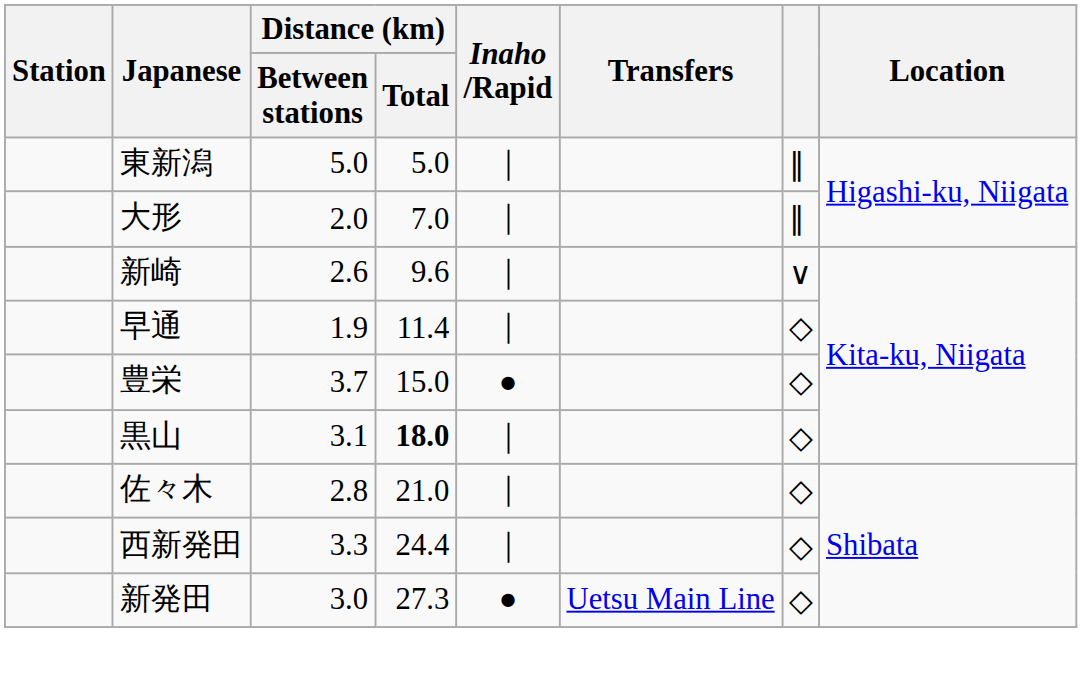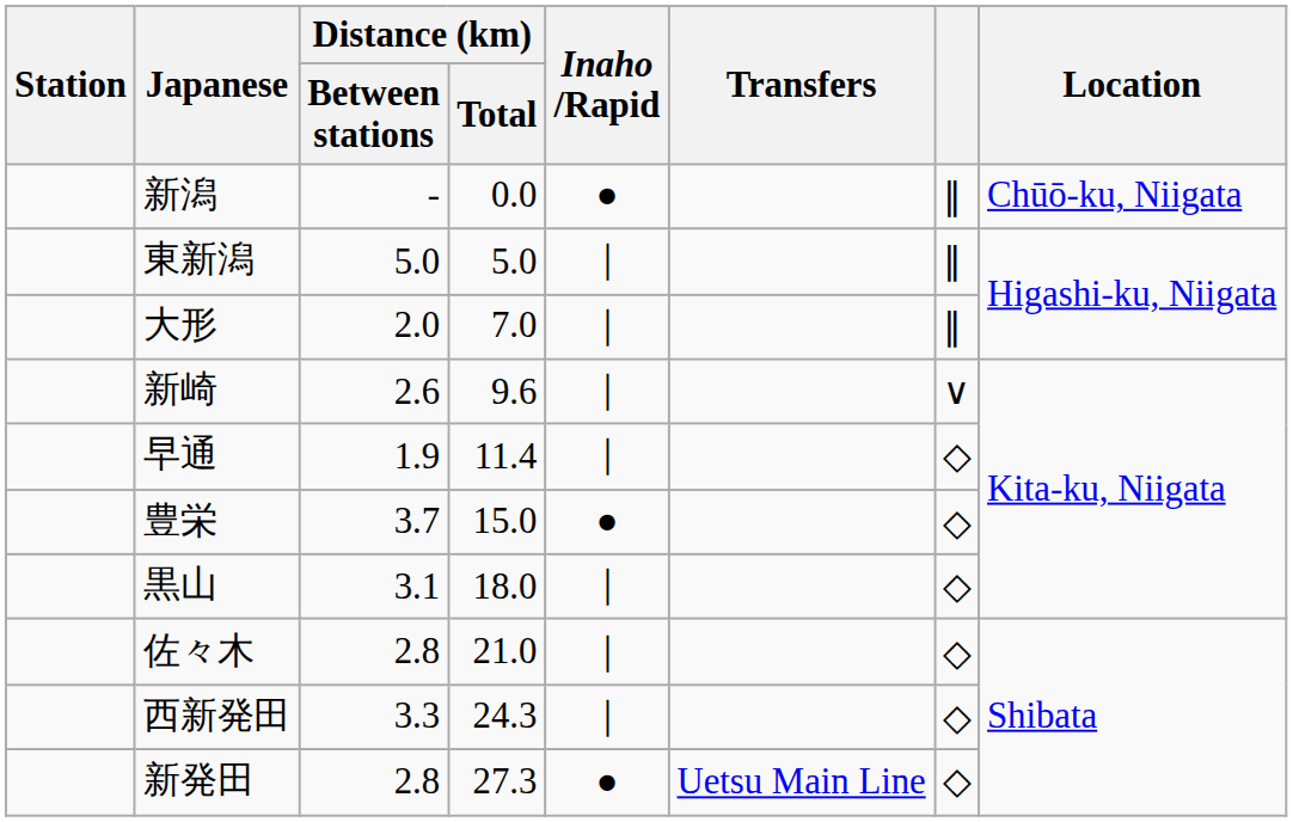+ row: 新潟 | - | 0.0 | ● | ∥ | Chūō-ku, Niigata
黒山 | Distance (km) / Total: bold -> normal
西新発田 | Distance (km) / Total: 24.4 -> 24.3
新発田 | Distance (km) / Between stations: 3.0 -> 2.8
